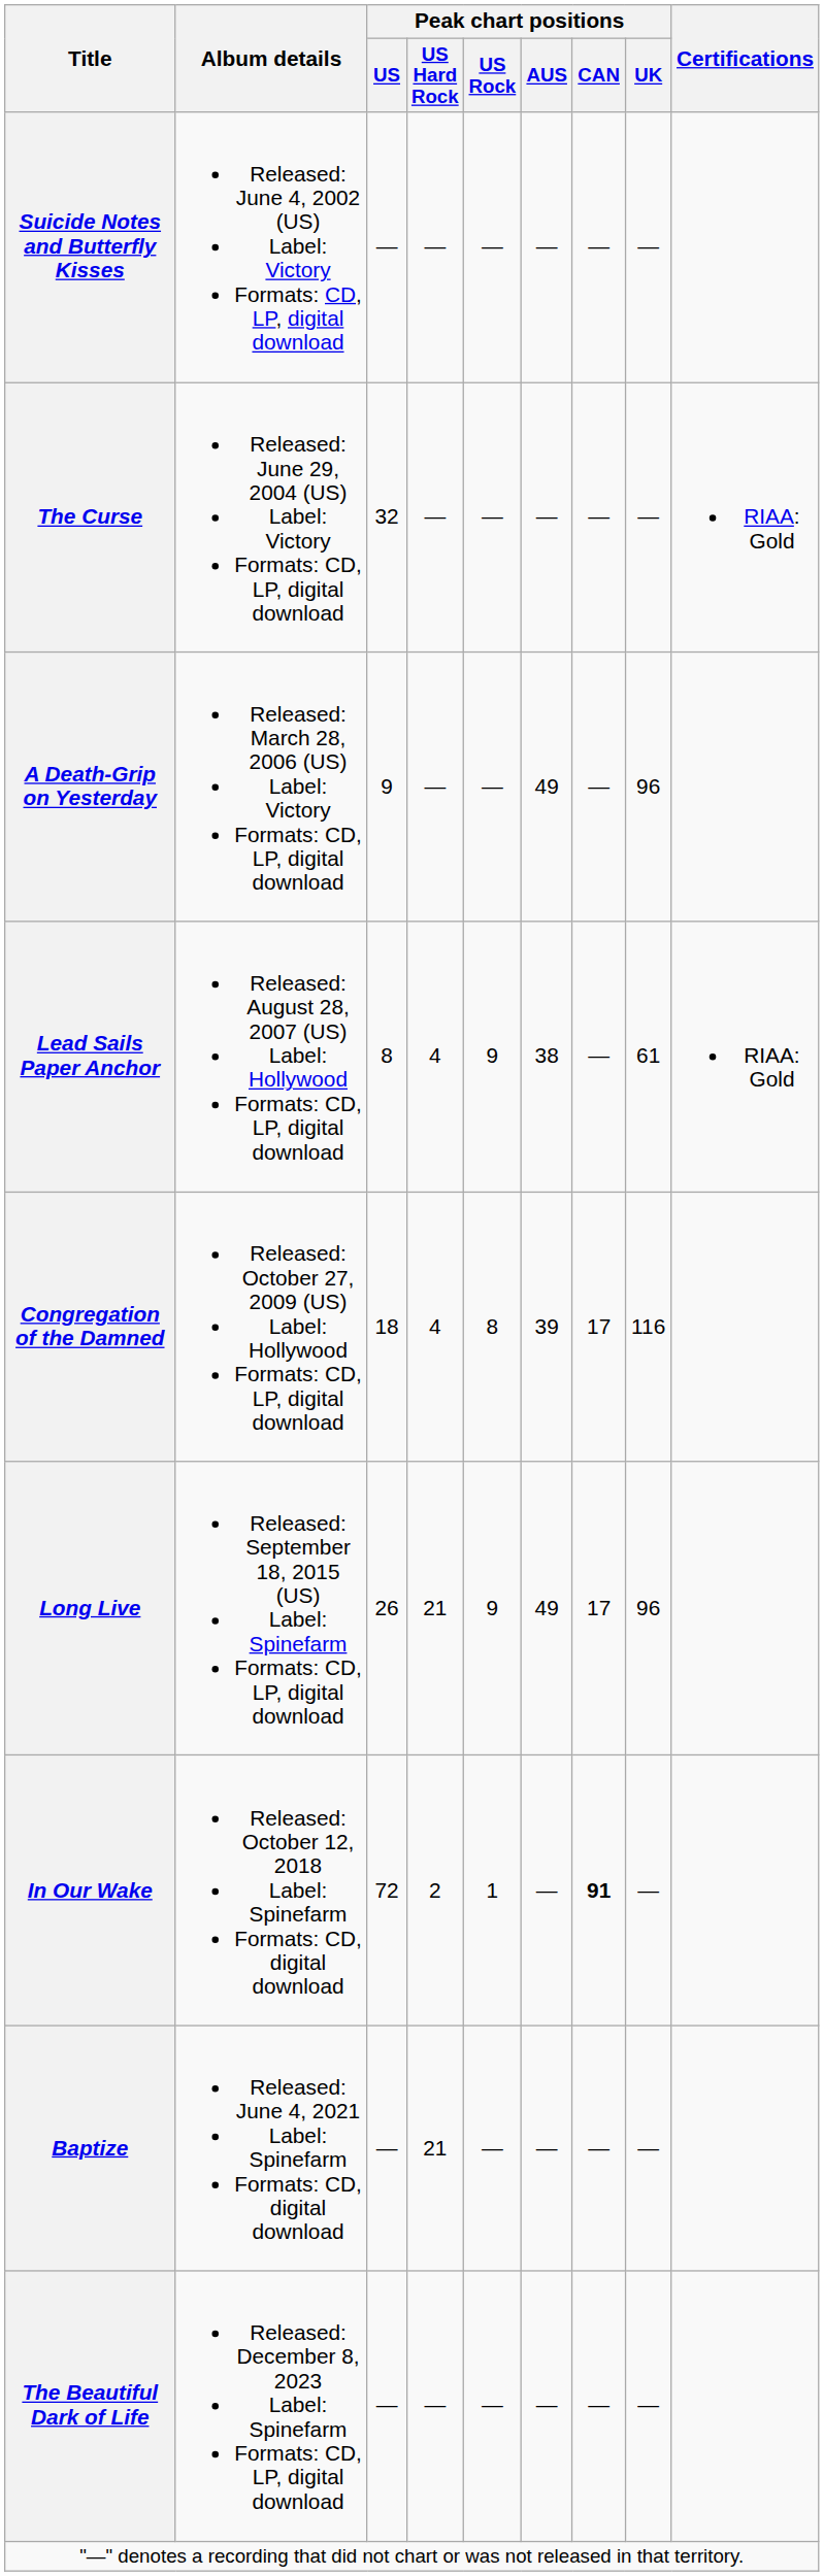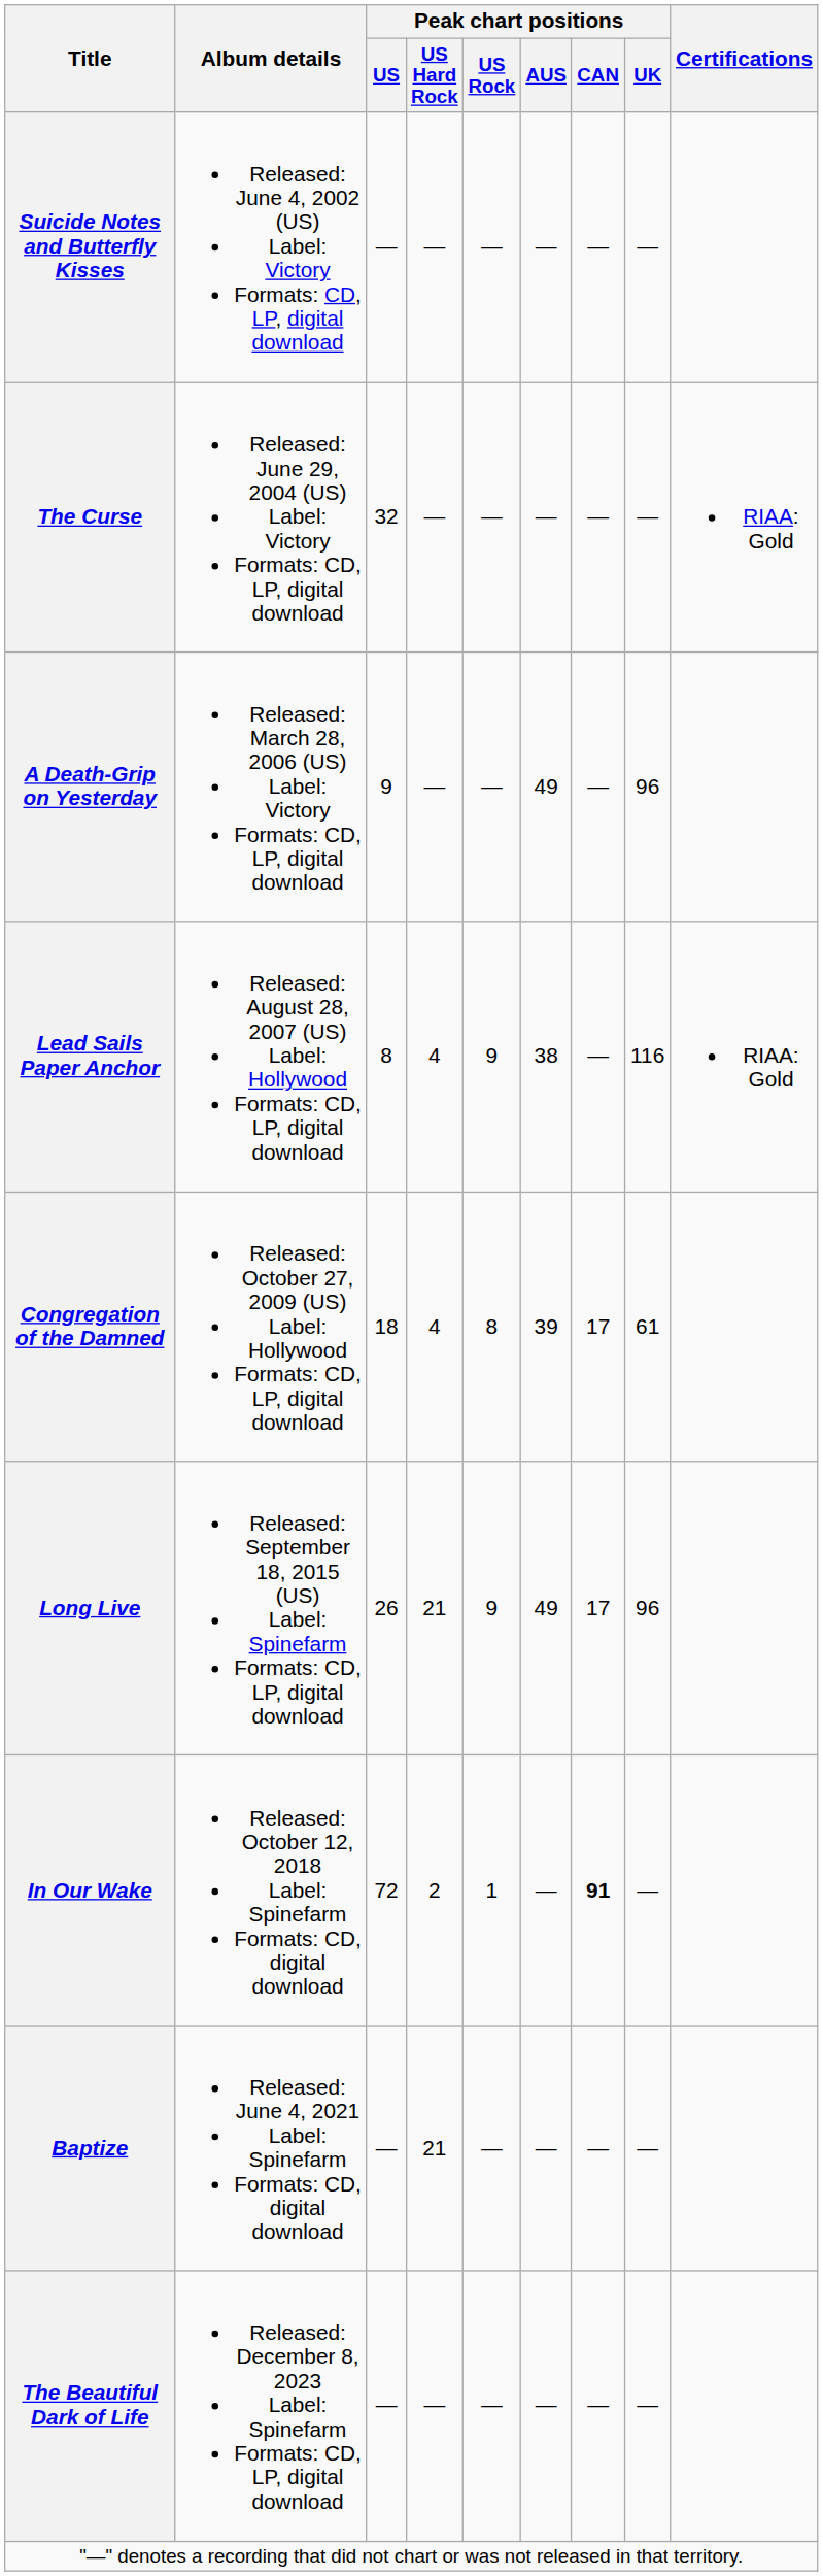Lead Sails Paper Anchor | Peak chart positions / UK: 61 -> 116
Congregation of the Damned | Peak chart positions / UK: 116 -> 61
